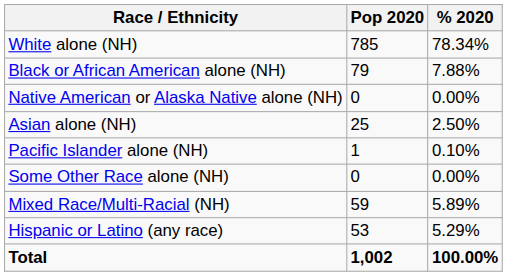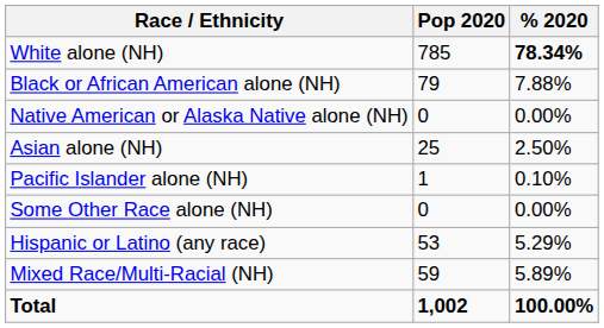White alone (NH) | % 2020: normal -> bold
rows swapped: Mixed Race/Multi-Racial (NH) <-> Hispanic or Latino (any race)
